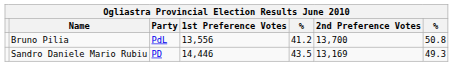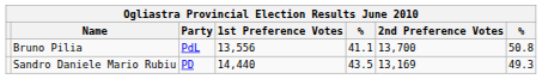Bruno Pilia | column 5: 41.2 -> 41.1
Sandro Daniele Mario Rubiu | 1st Preference Votes: 14,446 -> 14,440
